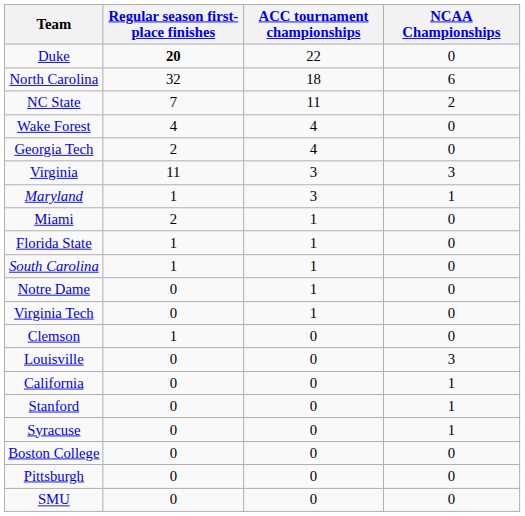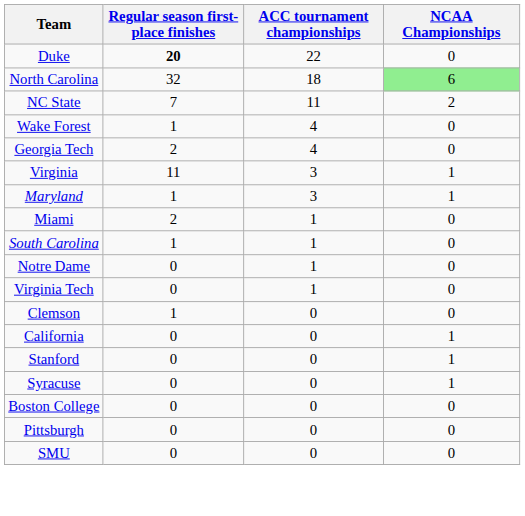North Carolina | NCAA Championships: no background -> lightgreen background
Wake Forest | Regular season first-place finishes: 4 -> 1
Virginia | NCAA Championships: 3 -> 1
- row: Florida State | 1 | 1 | 0
- row: Louisville | 0 | 0 | 3
